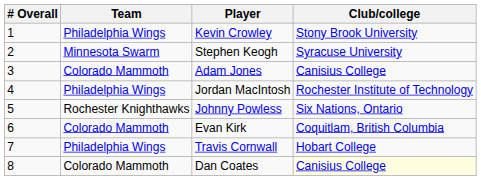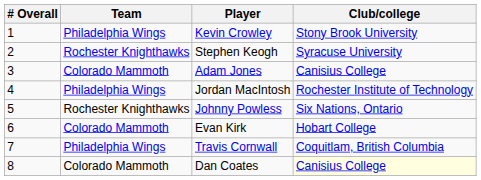Stephen Keogh | Team: Minnesota Swarm -> Rochester Knighthawks
Evan Kirk | Club/college: Coquitlam, British Columbia -> Hobart College
Travis Cornwall | Club/college: Hobart College -> Coquitlam, British Columbia
